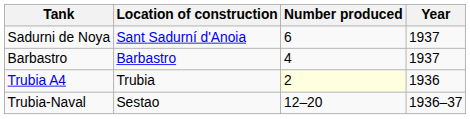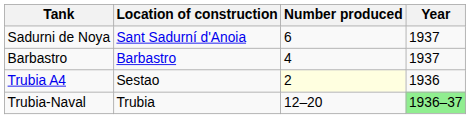Trubia A4 | Location of construction: Trubia -> Sestao
Trubia-Naval | Location of construction: Sestao -> Trubia
Trubia-Naval | Year: no background -> lightgreen background
